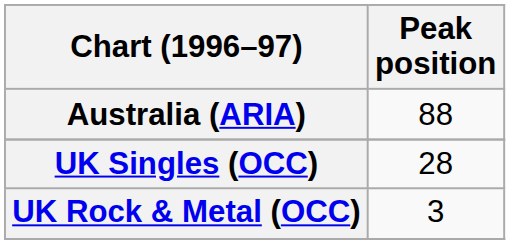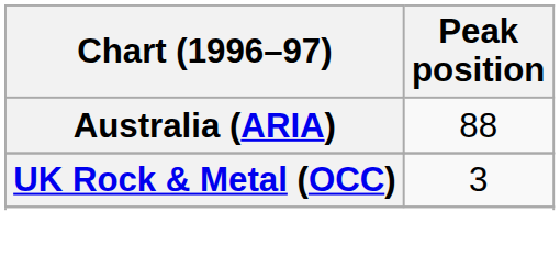- row: UK Singles (OCC) | 28
